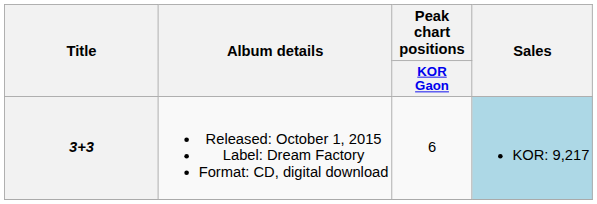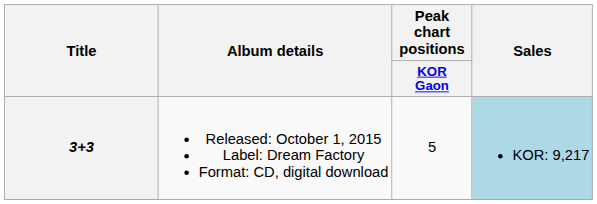3+3 | Peak chart positions / KOR Gaon: 6 -> 5
